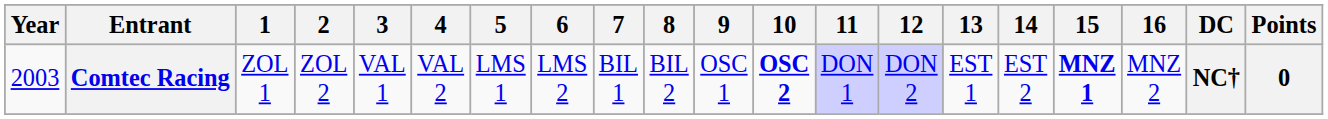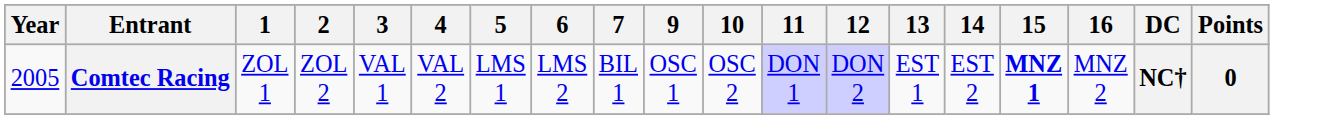- column: 8 | BIL 2
Comtec Racing | Year: 2003 -> 2005
Comtec Racing | 10: bold -> normal
